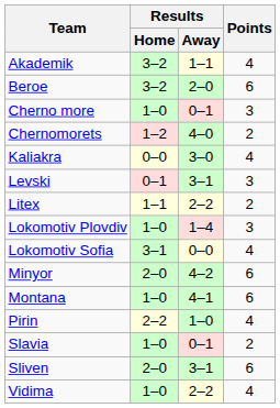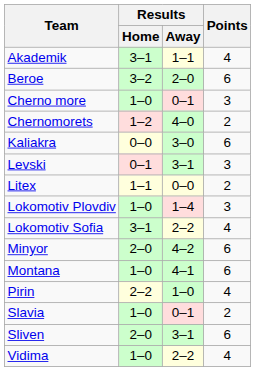Akademik | Results / Home: 3–2 -> 3–1
Kaliakra | Points: 4 -> 6
Litex | Results / Away: 2–2 -> 0–0
Lokomotiv Sofia | Results / Away: 0–0 -> 2–2
